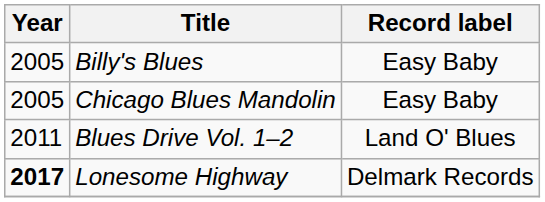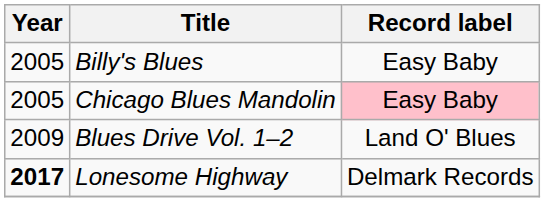Chicago Blues Mandolin | Record label: no background -> pink background
Blues Drive Vol. 1–2 | Year: 2011 -> 2009
